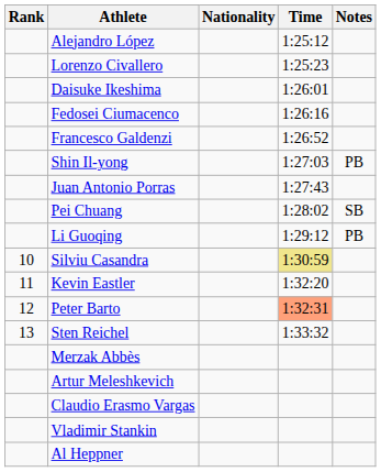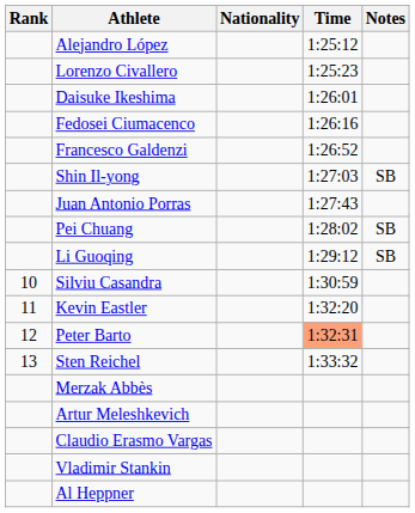Shin Il-yong | Notes: PB -> SB
Li Guoqing | Notes: PB -> SB
Silviu Casandra | Time: khaki background -> no background
